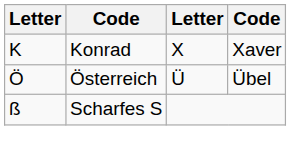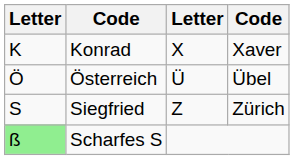+ row: S | Siegfried | Z | Zürich
Scharfes S | column 1: no background -> lightgreen background
